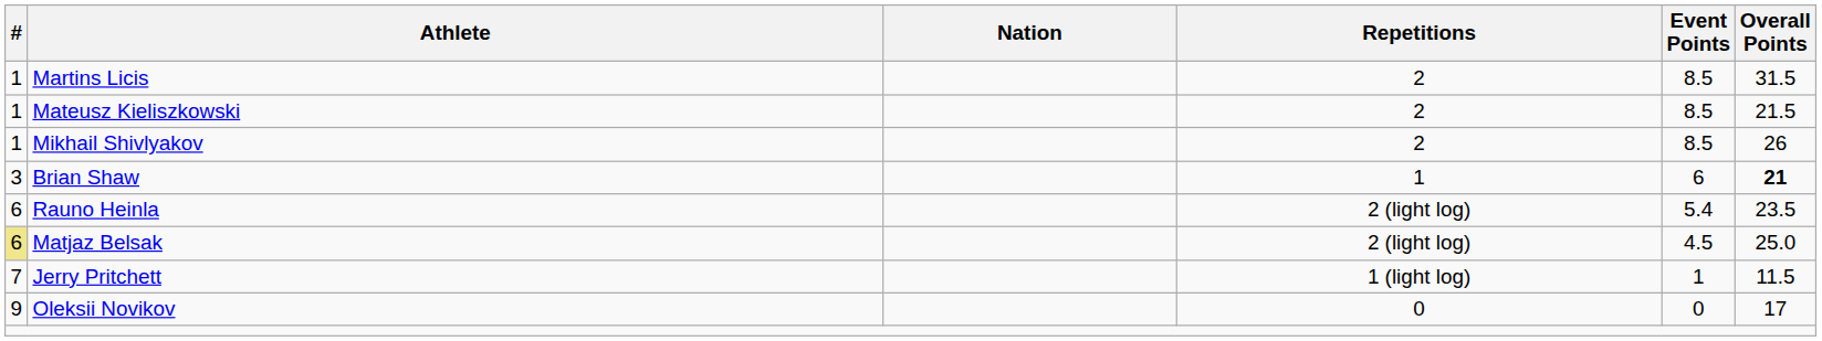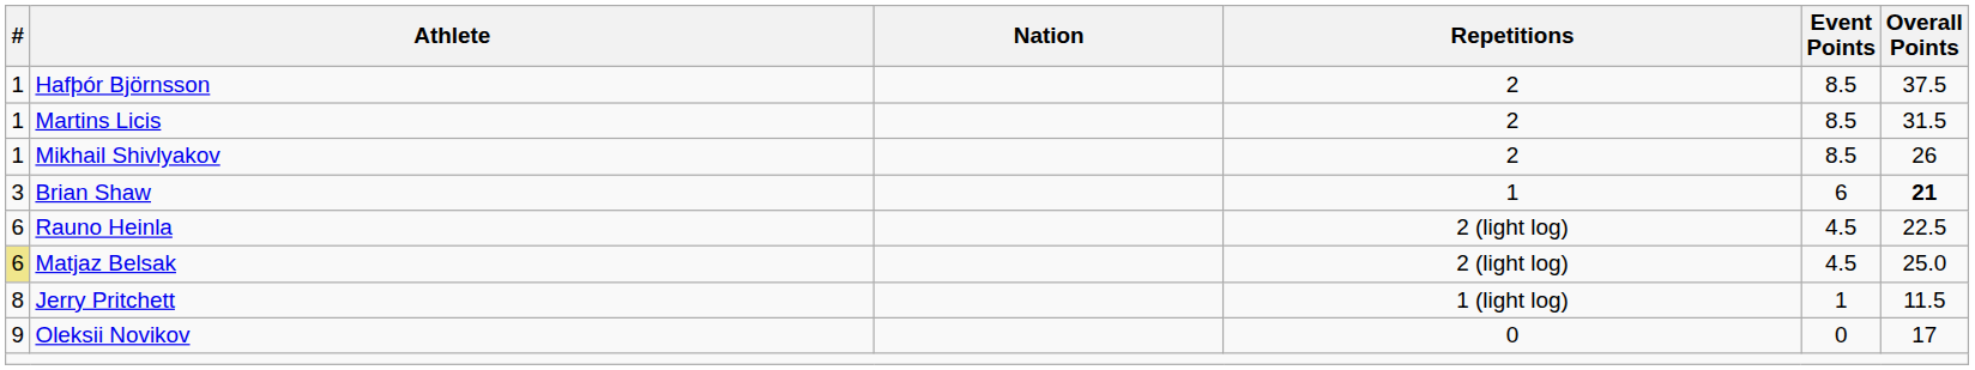+ row: 1 | Hafþór Björnsson | 2 | 8.5 | 37.5
- row: 1 | Mateusz Kieliszkowski | 2 | 8.5 | 21.5
Rauno Heinla | Event Points: 5.4 -> 4.5
Rauno Heinla | Overall Points: 23.5 -> 22.5
Jerry Pritchett | #: 7 -> 8
